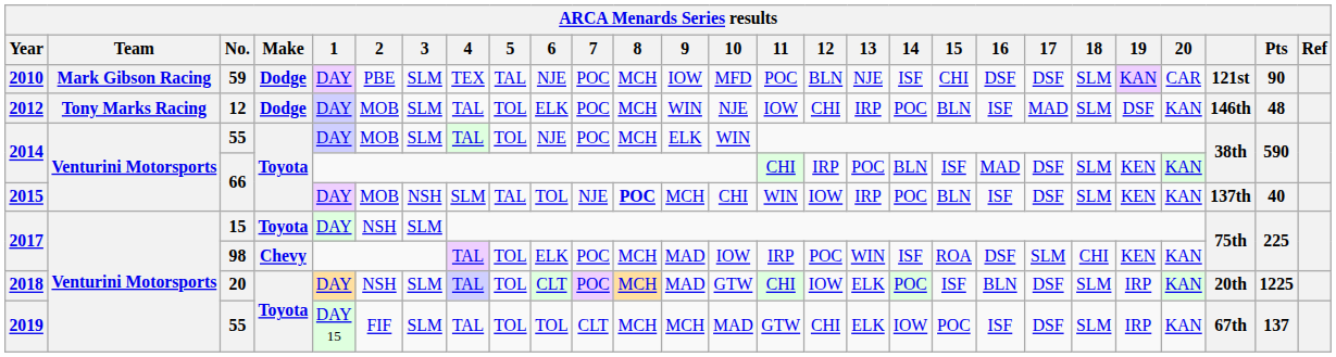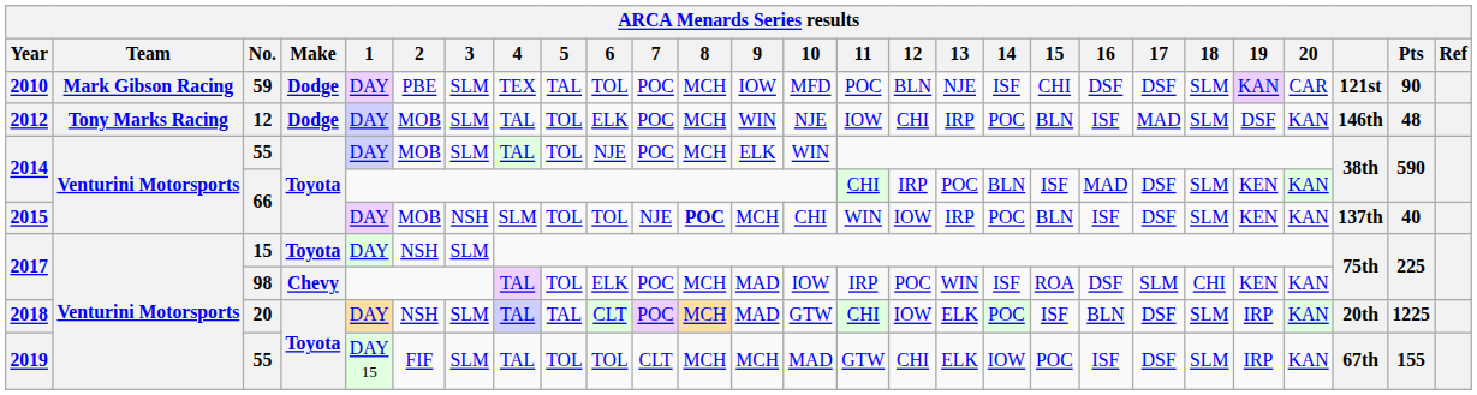2010 | 6: NJE -> TOL
2015 | 5: TAL -> TOL
2018 | 5: TOL -> TAL
2019 | Pts: 137 -> 155
